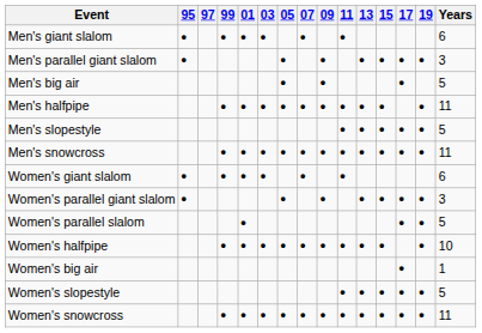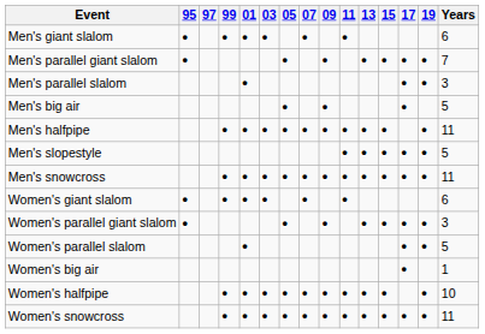Men's parallel giant slalom | Years: 3 -> 7
+ row: Men's parallel slalom | • | • | • | 3
rows swapped: Women's big air <-> Women's halfpipe
- row: Women's slopestyle | • | • | • | • | • | 5
